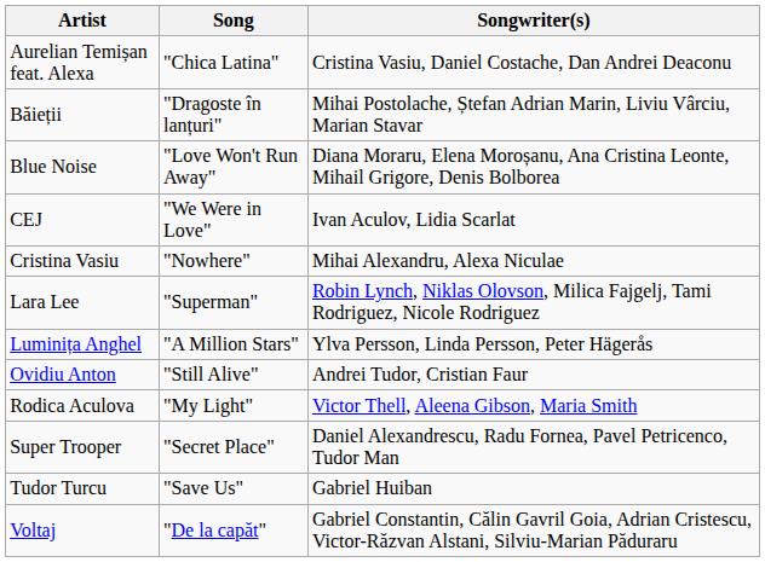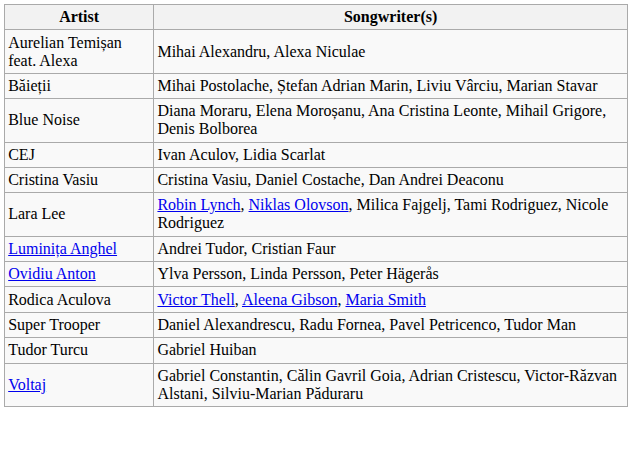- column: Song | "Chica Latina" | "Dragoste în lanțuri" | "Love Won't Run Away" | "We Were in Love" | "Nowhere" | "Superman" | "A Million Stars" | "Still Alive" | "My Light" | "Secret Place" | "Save Us" | "De la capăt"
Aurelian Temișan feat. Alexa | Songwriter(s): Cristina Vasiu, Daniel Costache, Dan Andrei Deaconu -> Mihai Alexandru, Alexa Niculae
Cristina Vasiu | Songwriter(s): Mihai Alexandru, Alexa Niculae -> Cristina Vasiu, Daniel Costache, Dan Andrei Deaconu
Luminița Anghel | Songwriter(s): Ylva Persson, Linda Persson, Peter Hägerås -> Andrei Tudor, Cristian Faur
Ovidiu Anton | Songwriter(s): Andrei Tudor, Cristian Faur -> Ylva Persson, Linda Persson, Peter Hägerås
